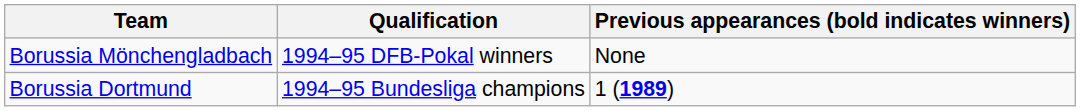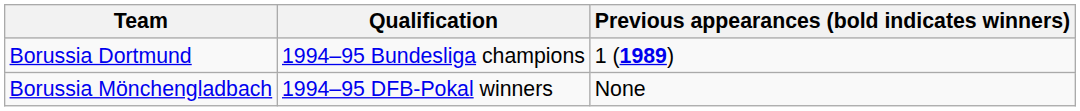rows swapped: Borussia Dortmund <-> Borussia Mönchengladbach
